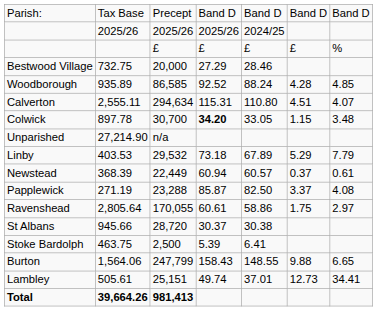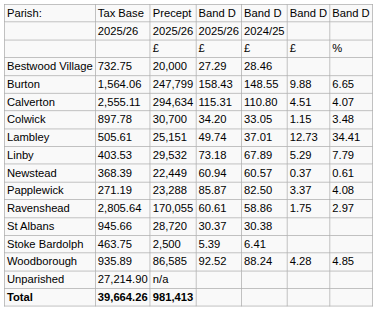rows swapped: Burton <-> Woodborough
Colwick | column 4: bold -> normal
rows swapped: Lambley <-> Unparished
